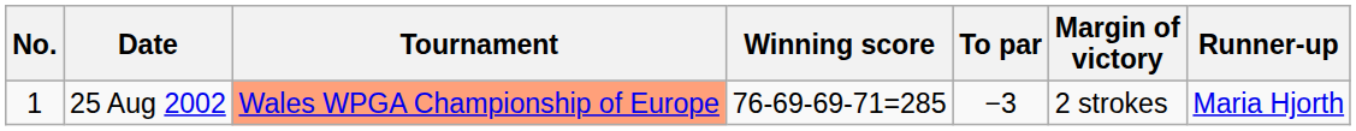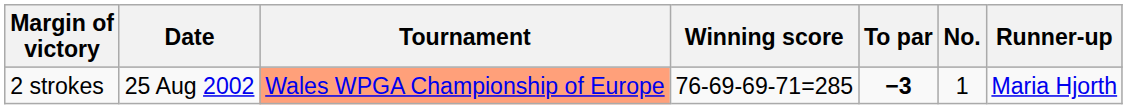columns swapped: No. <-> Margin of victory
25 Aug 2002 | To par: normal -> bold
